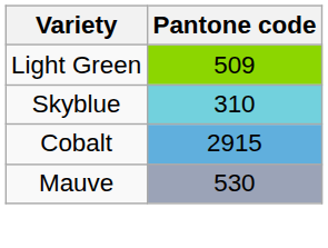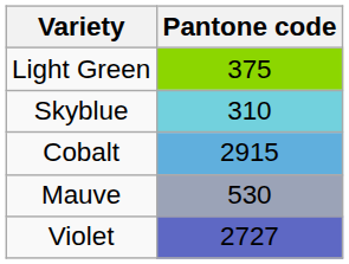Light Green | Pantone code: 509 -> 375
+ row: Violet | 2727
